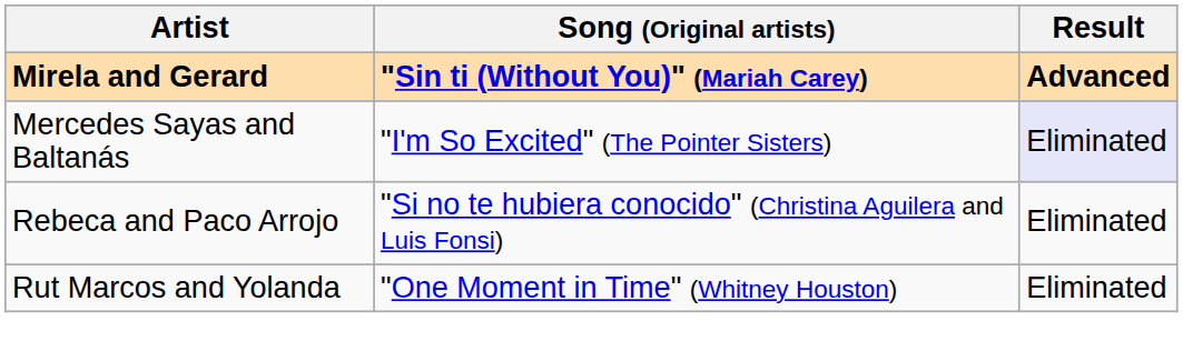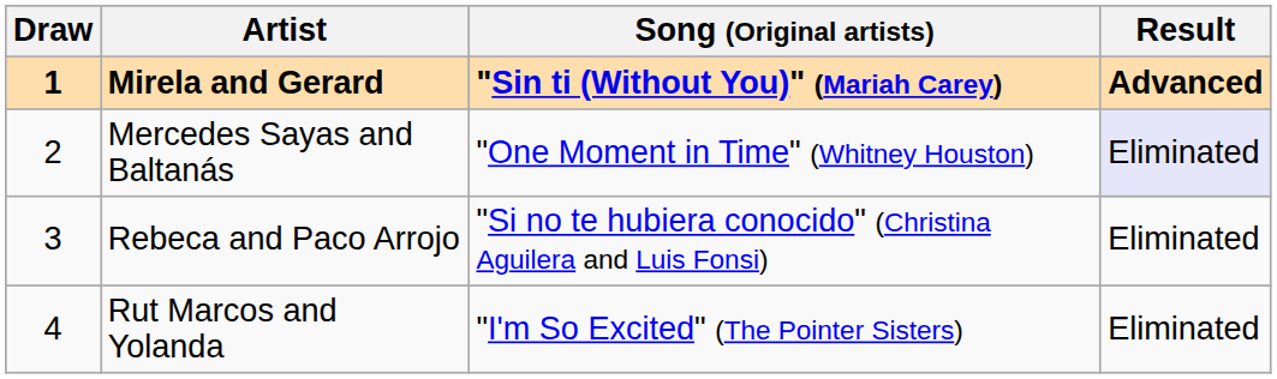+ column: Draw | 1 | 2 | 3 | 4
Mercedes Sayas and Baltanás | Song (Original artists): "I'm So Excited" (The Pointer Sisters) -> "One Moment in Time" (Whitney Houston)
Rut Marcos and Yolanda | Song (Original artists): "One Moment in Time" (Whitney Houston) -> "I'm So Excited" (The Pointer Sisters)
